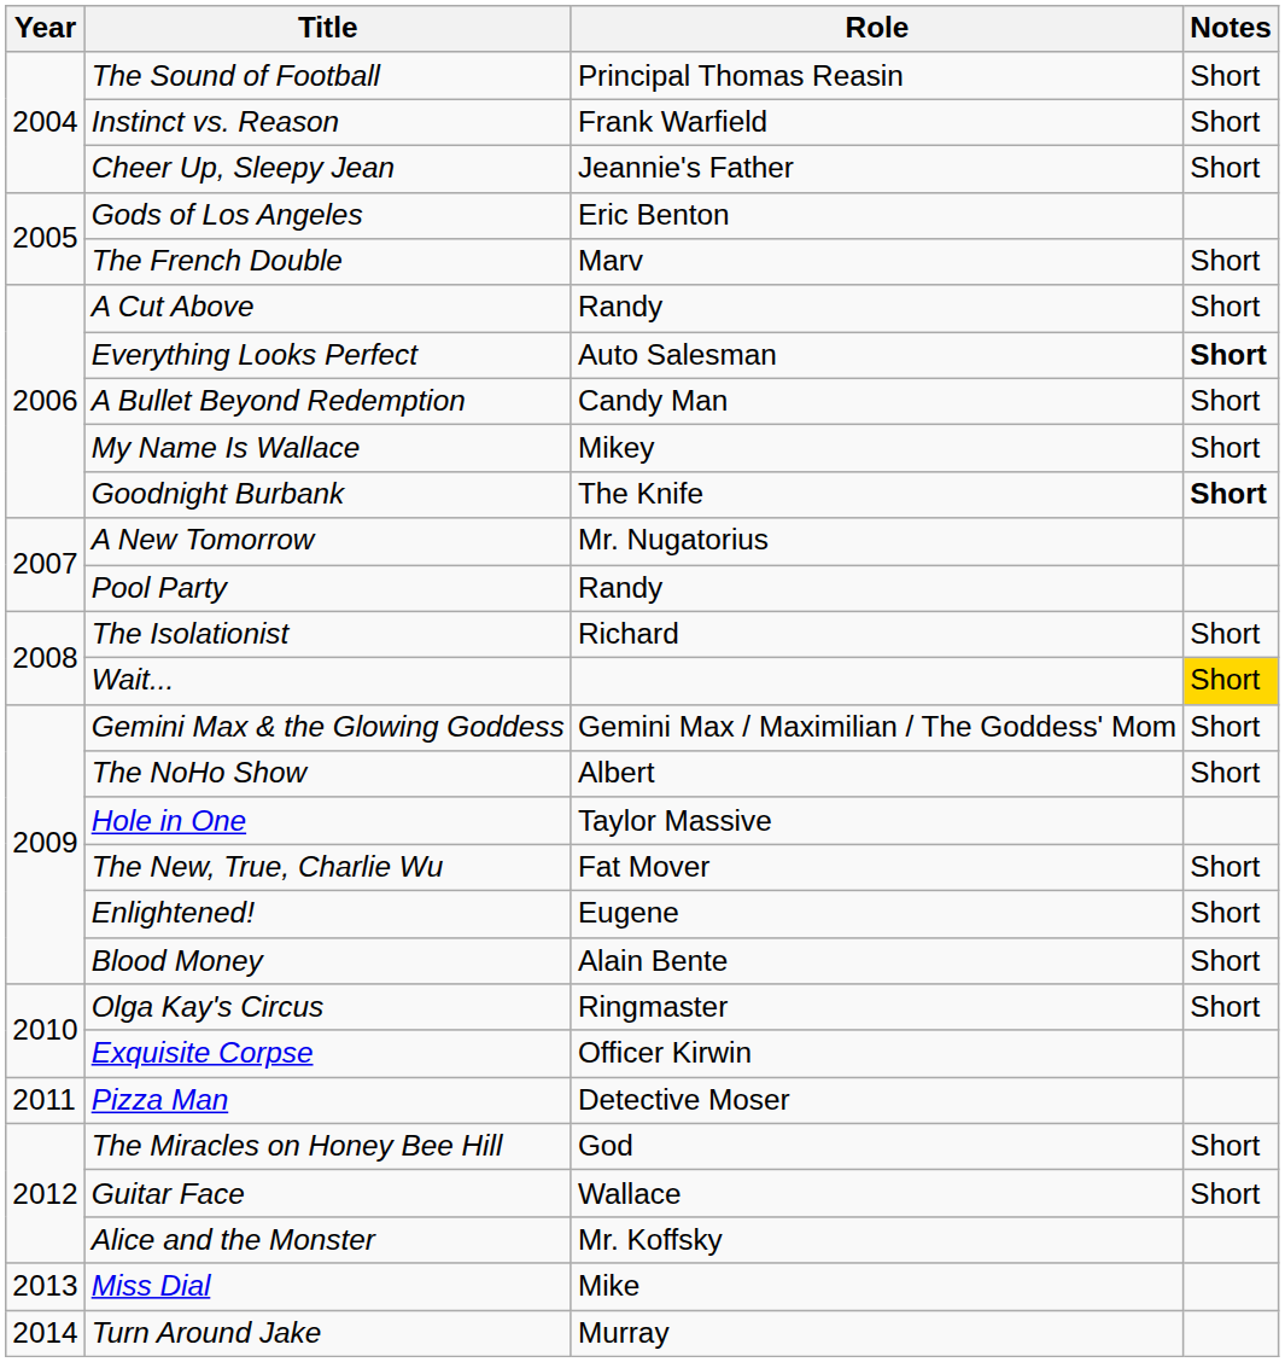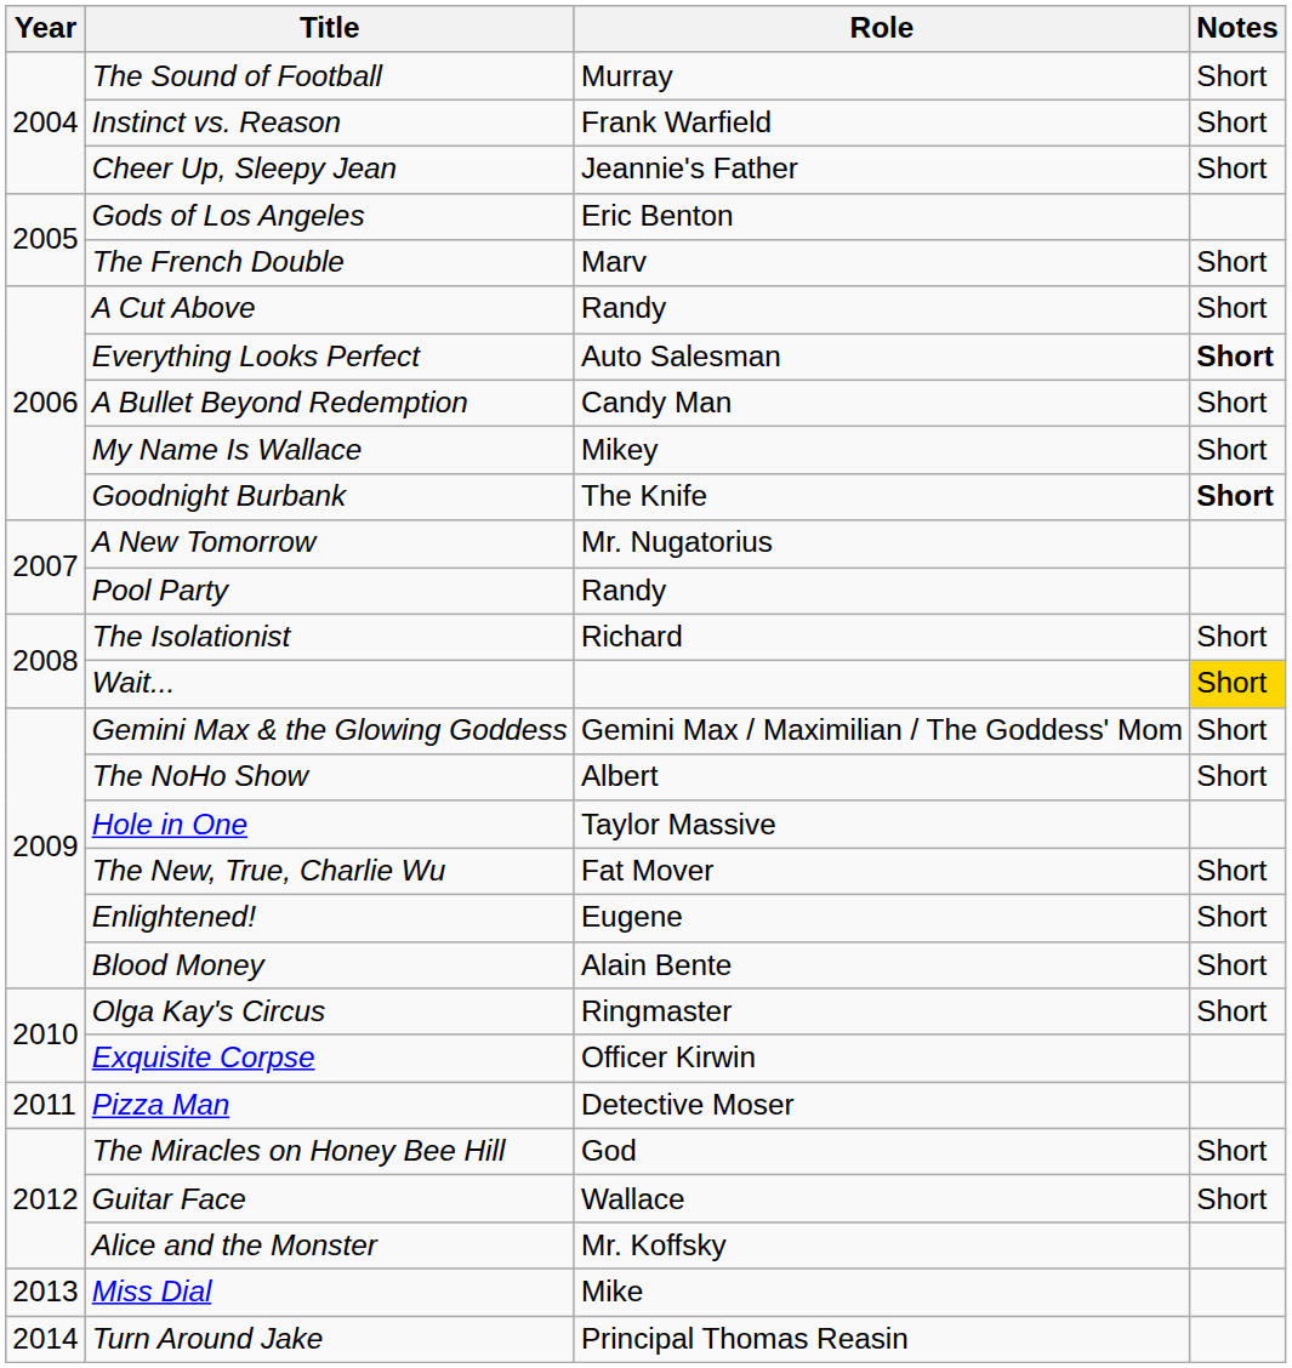The Sound of Football | Role: Principal Thomas Reasin -> Murray
Turn Around Jake | Role: Murray -> Principal Thomas Reasin
